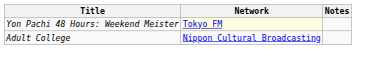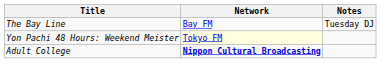+ row: The Bay Line | Bay FM | Tuesday DJ
Adult College | Network: normal -> bold
